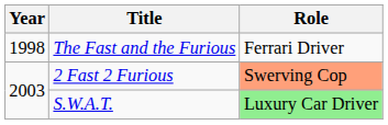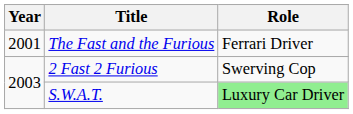The Fast and the Furious | Year: 1998 -> 2001
2 Fast 2 Furious | Role: lightsalmon background -> no background
